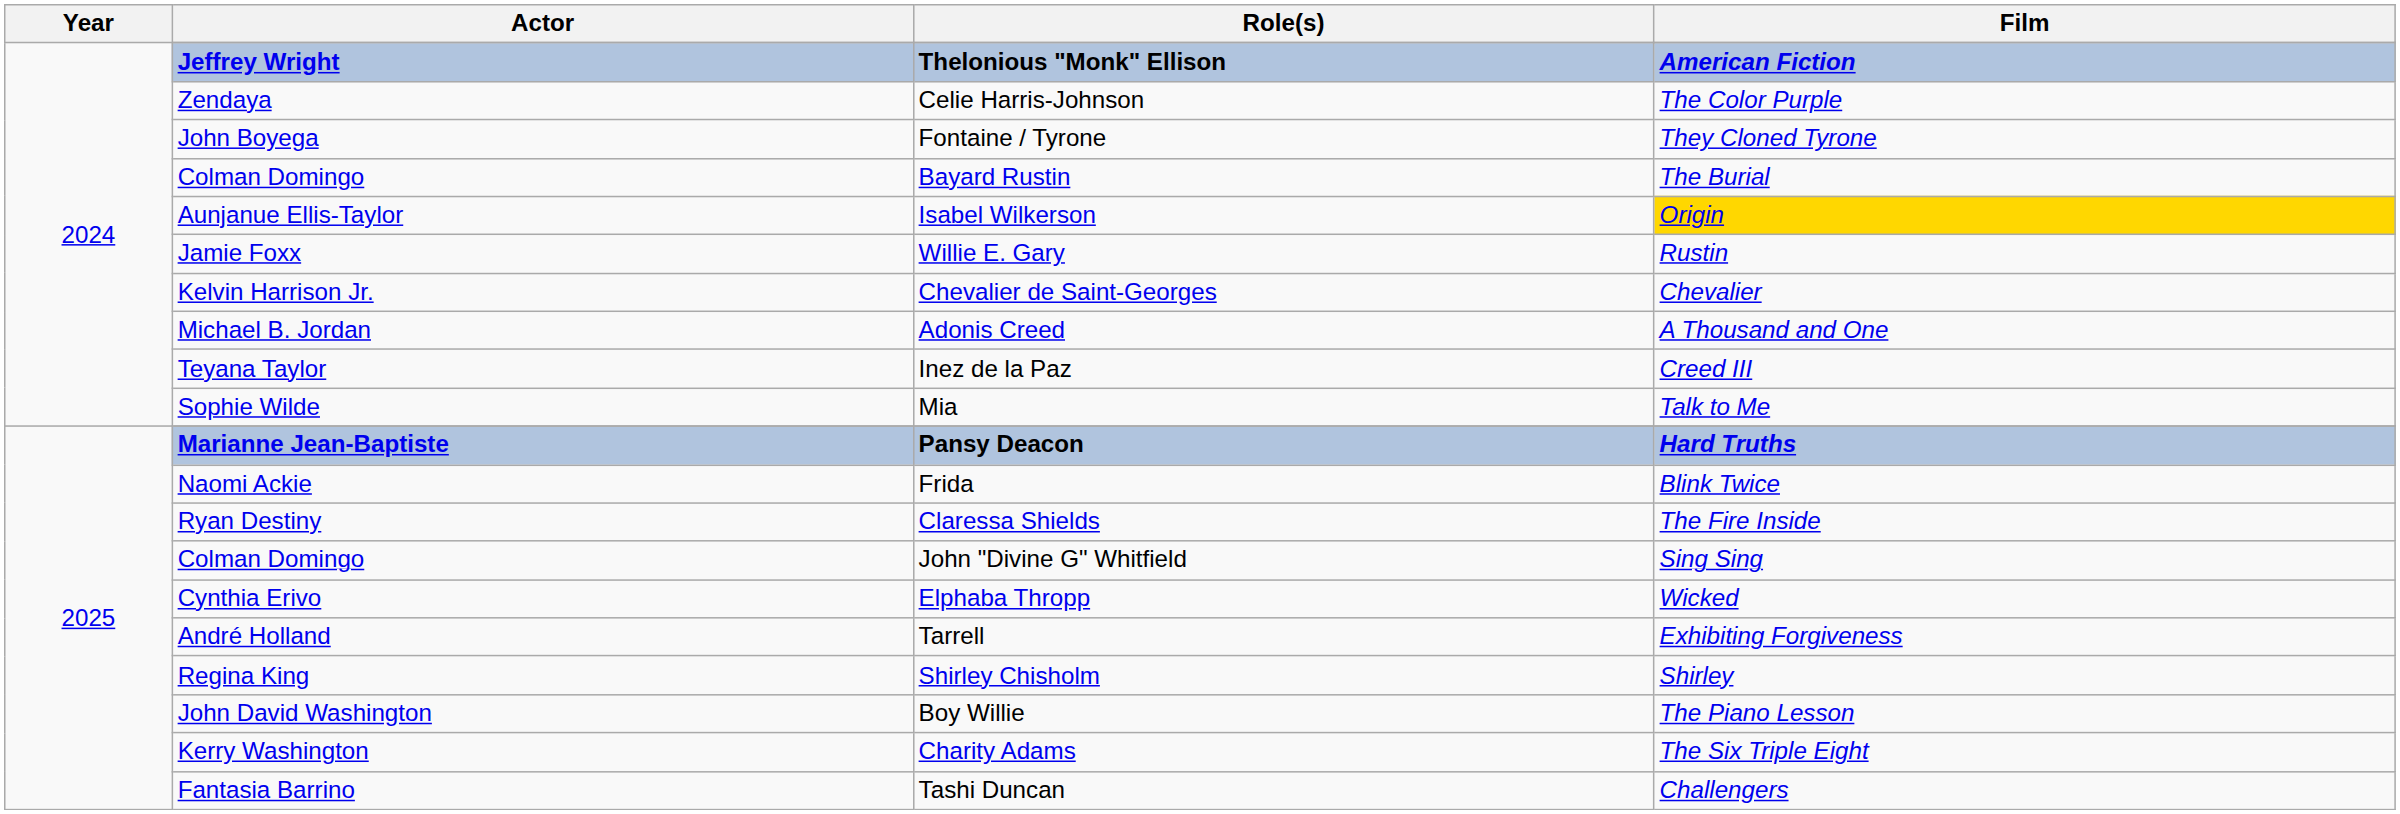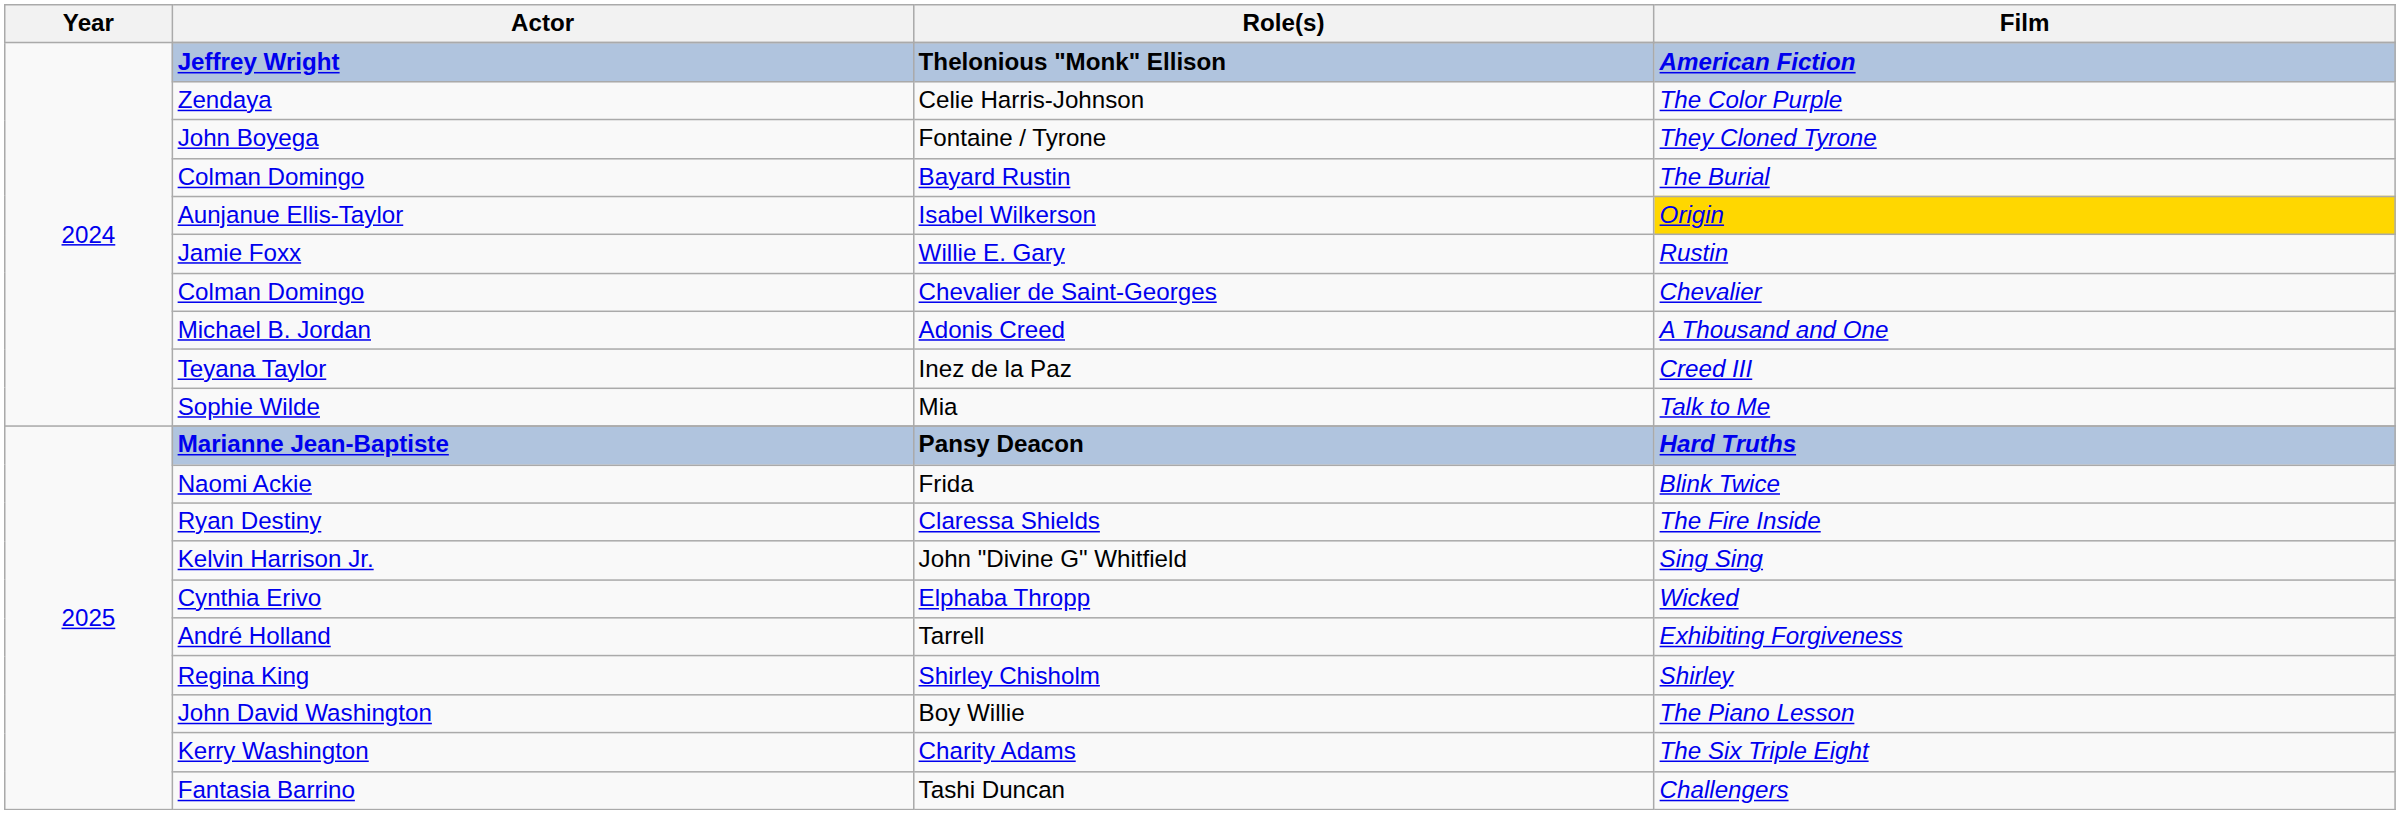Chevalier de Saint-Georges | Actor: Kelvin Harrison Jr. -> Colman Domingo
John "Divine G" Whitfield | Actor: Colman Domingo -> Kelvin Harrison Jr.
